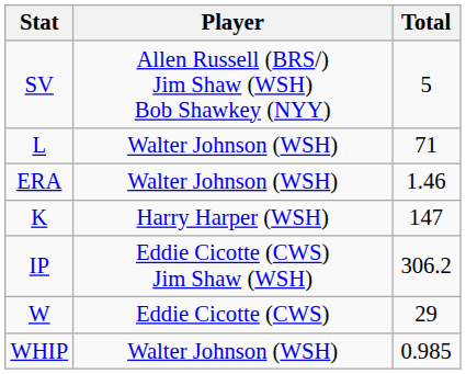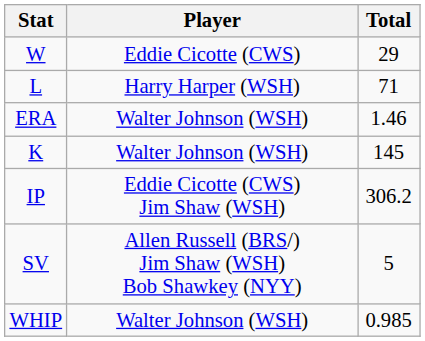rows swapped: W <-> SV
L | Player: Walter Johnson (WSH) -> Harry Harper (WSH)
K | Player: Harry Harper (WSH) -> Walter Johnson (WSH)
K | Total: 147 -> 145
